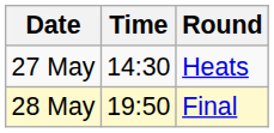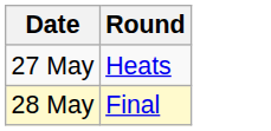- column: Time | 14:30 | 19:50
